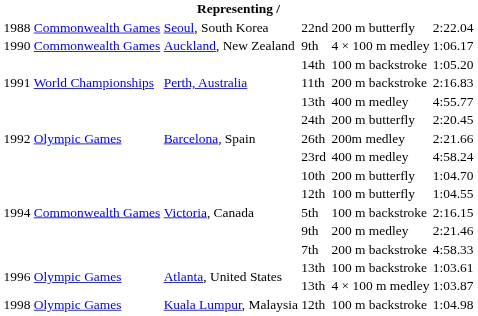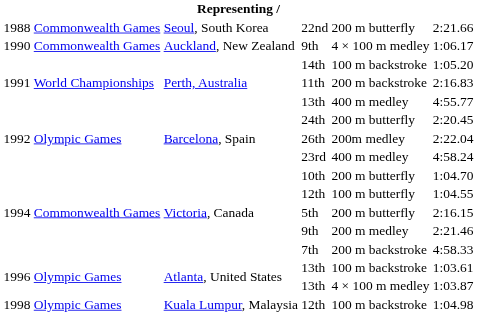22nd | column 6: 2:22.04 -> 2:21.66
26th | column 6: 2:21.66 -> 2:22.04
5th | column 5: 100 m backstroke -> 200 m butterfly
